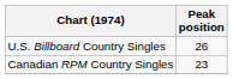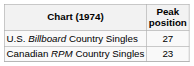U.S. Billboard Country Singles | Peak position: 26 -> 27
